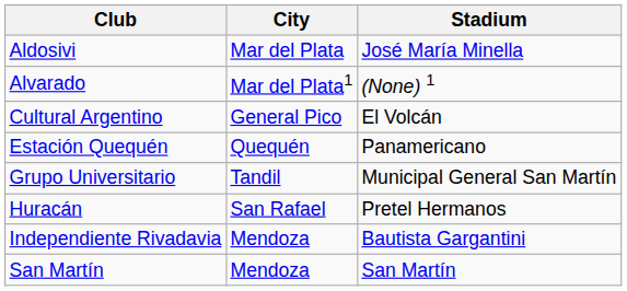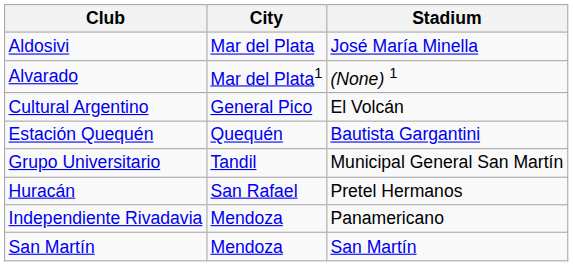Estación Quequén | Stadium: Panamericano -> Bautista Gargantini
Independiente Rivadavia | Stadium: Bautista Gargantini -> Panamericano
